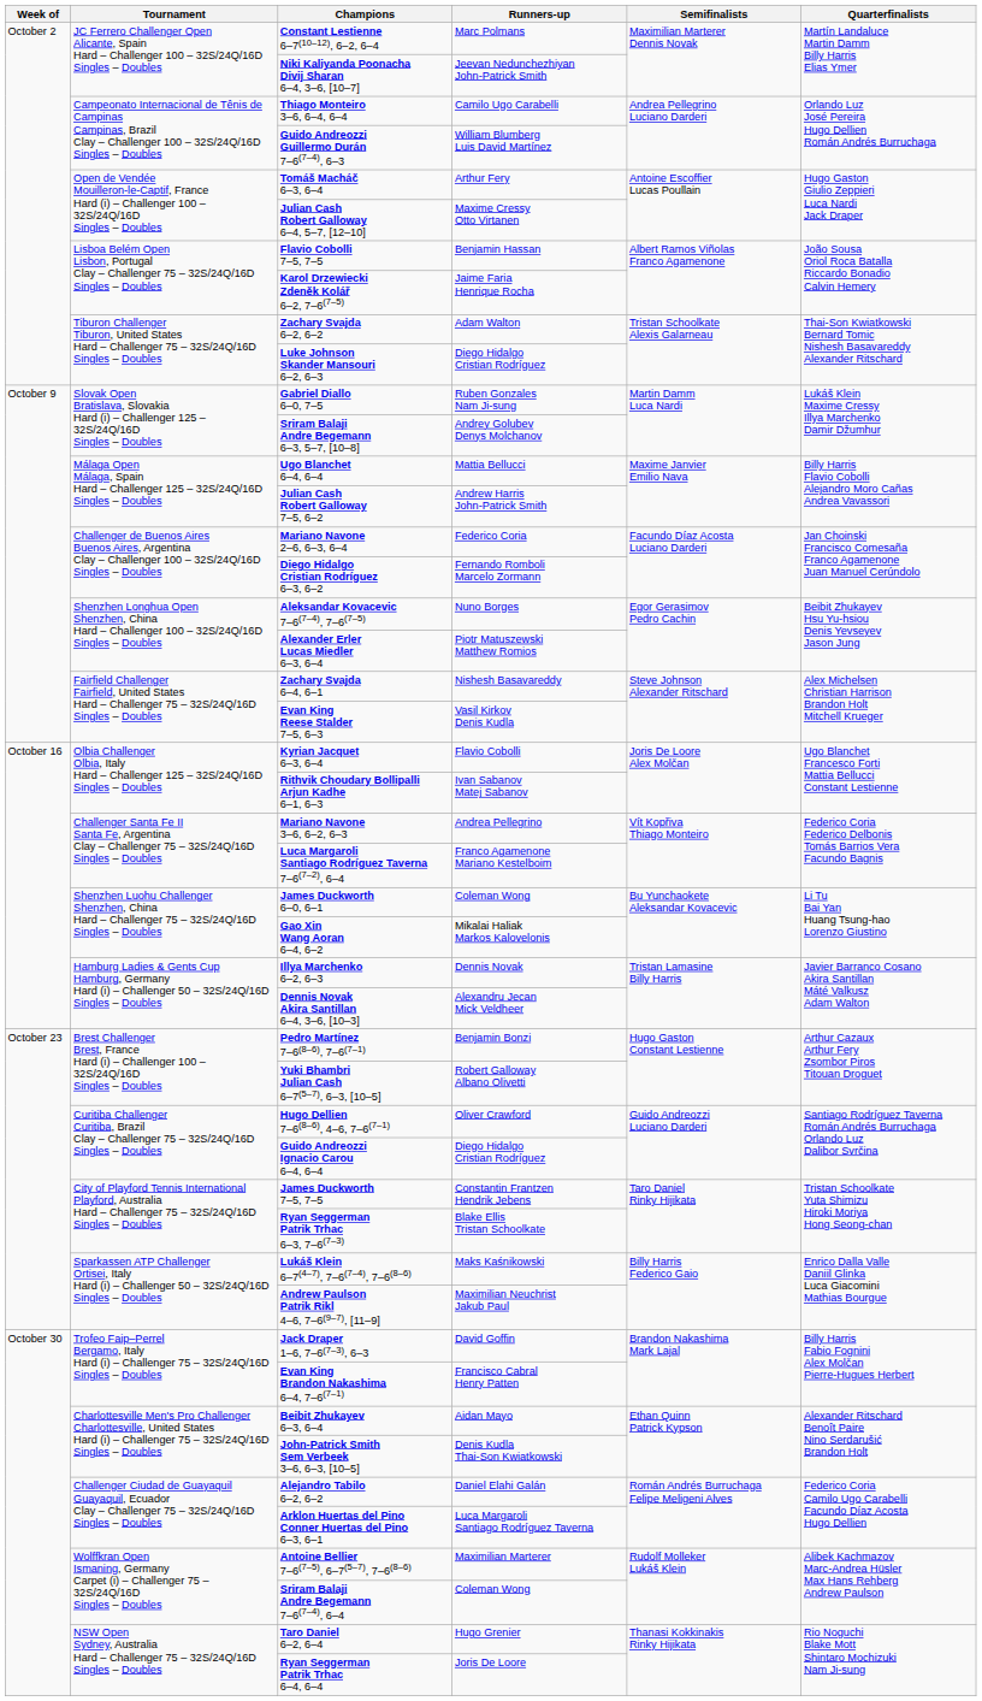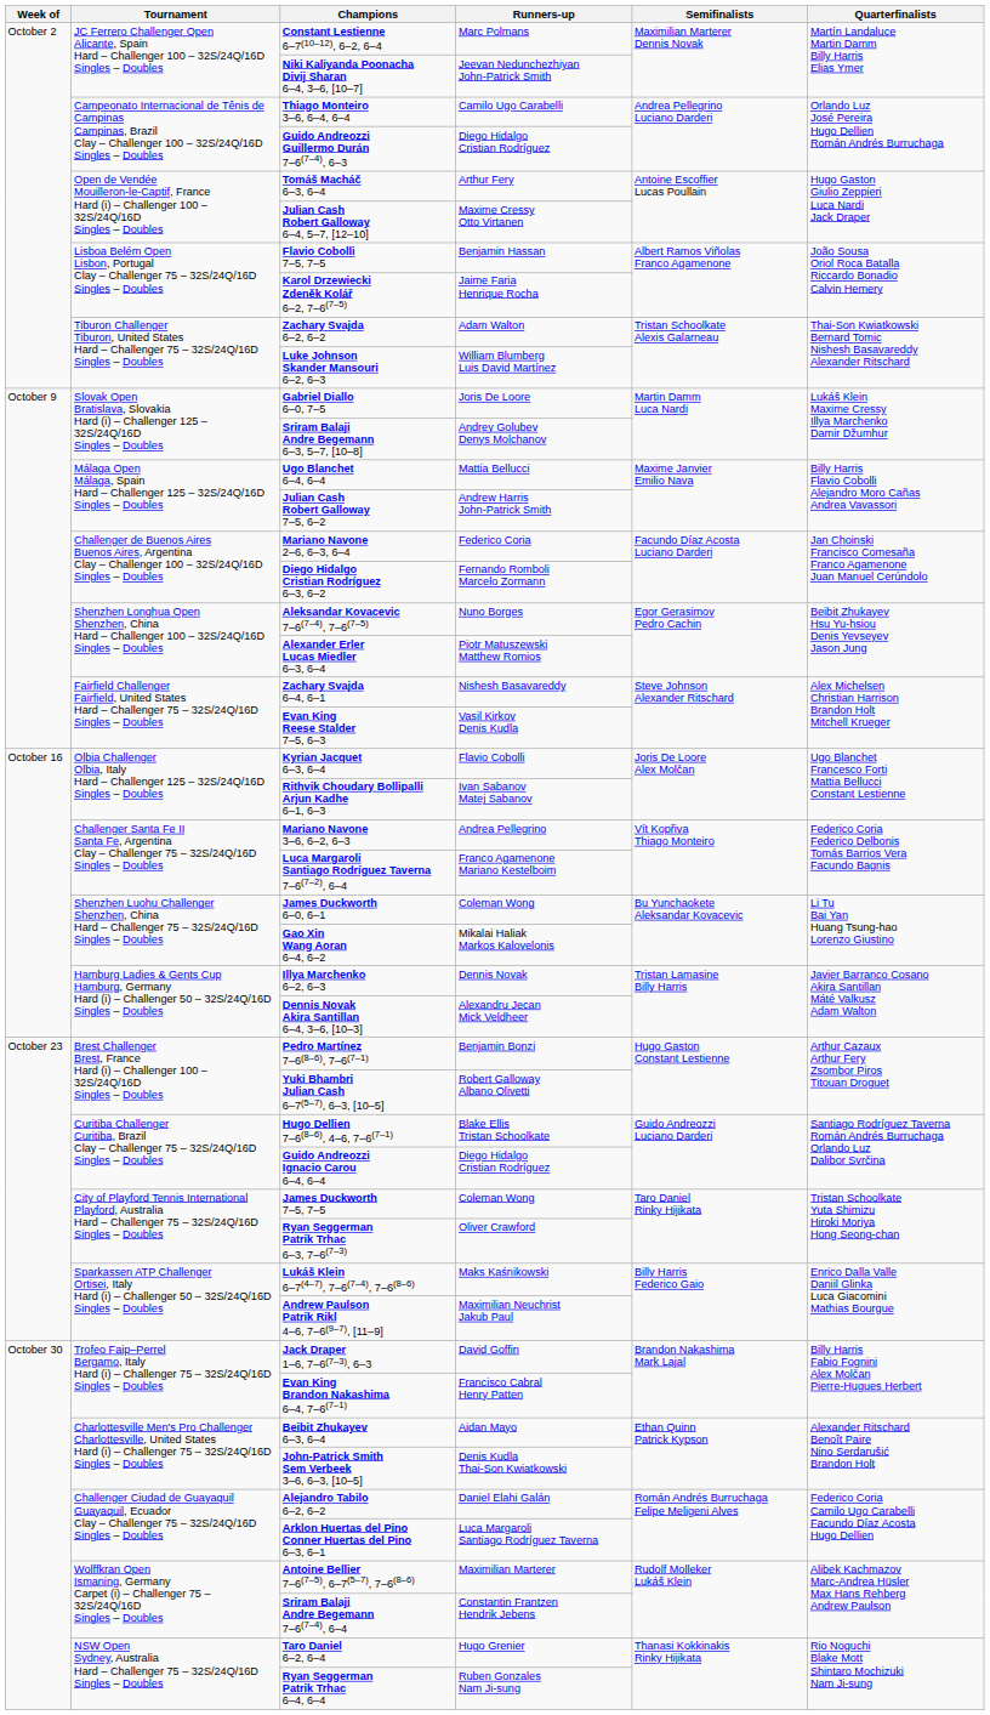Guido Andreozzi Guillermo Durán 7–6(7–4), 6–3 | Runners-up: William Blumberg Luis David Martínez -> Diego Hidalgo Cristian Rodríguez
Luke Johnson Skander Mansouri 6–2, 6–3 | Runners-up: Diego Hidalgo Cristian Rodríguez -> William Blumberg Luis David Martínez
Gabriel Diallo 6–0, 7–5 | Runners-up: Ruben Gonzales Nam Ji-sung -> Joris De Loore
Hugo Dellien 7–6(8–6), 4–6, 7–6(7–1) | Runners-up: Oliver Crawford -> Blake Ellis Tristan Schoolkate
James Duckworth 7–5, 7–5 | Runners-up: Constantin Frantzen Hendrik Jebens -> Coleman Wong
Ryan Seggerman Patrik Trhac 6–3, 7–6(7–3) | Runners-up: Blake Ellis Tristan Schoolkate -> Oliver Crawford
Sriram Balaji Andre Begemann 7–6(7–4), 6–4 | Runners-up: Coleman Wong -> Constantin Frantzen Hendrik Jebens
Ryan Seggerman Patrik Trhac 6–4, 6–4 | Runners-up: Joris De Loore -> Ruben Gonzales Nam Ji-sung
